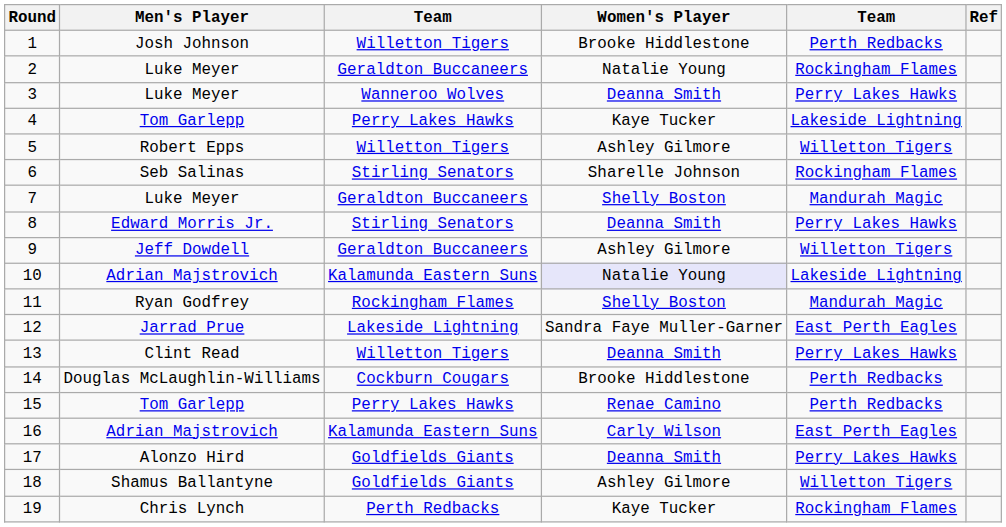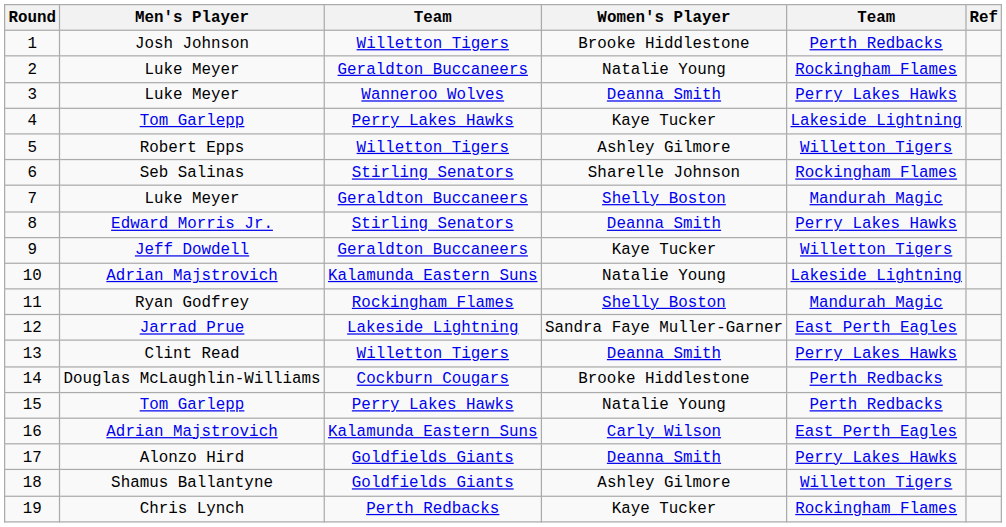9 | Women's Player: Ashley Gilmore -> Kaye Tucker
10 | Women's Player: lavender background -> no background
15 | Women's Player: Renae Camino -> Natalie Young
